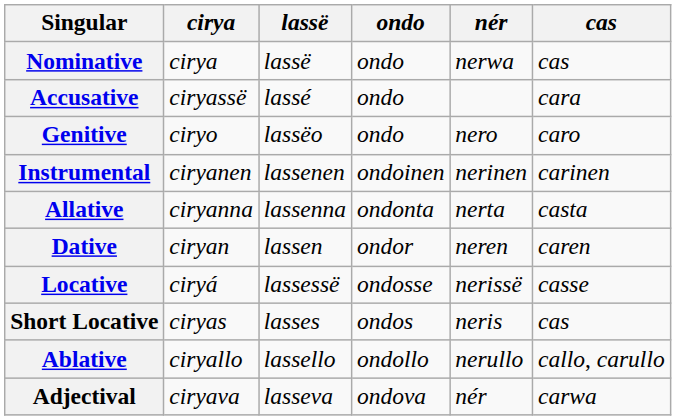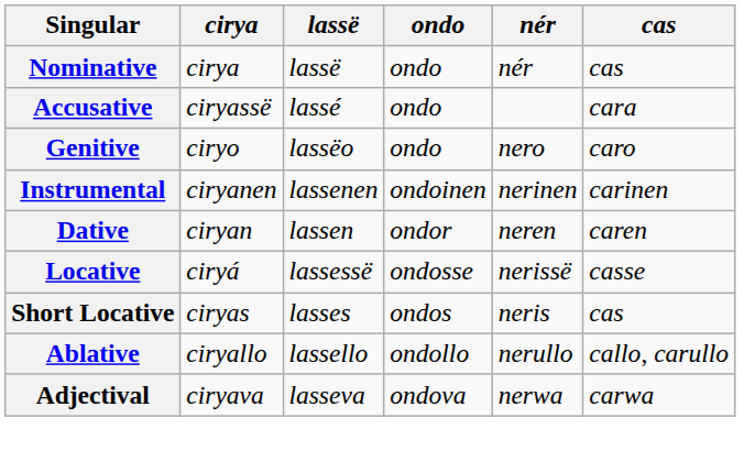Nominative | nér: nerwa -> nér
- row: Allative | ciryanna | lassenna | ondonta | nerta | casta
Adjectival | nér: nér -> nerwa
